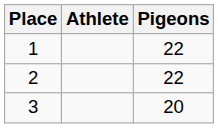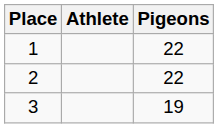3 | Pigeons: 20 -> 19
